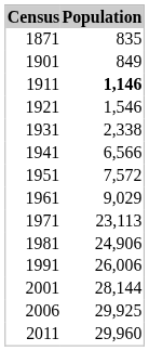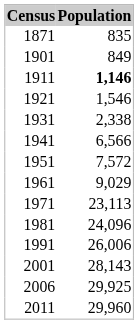1981 | Population: 24,906 -> 24,096
2001 | Population: 28,144 -> 28,143
